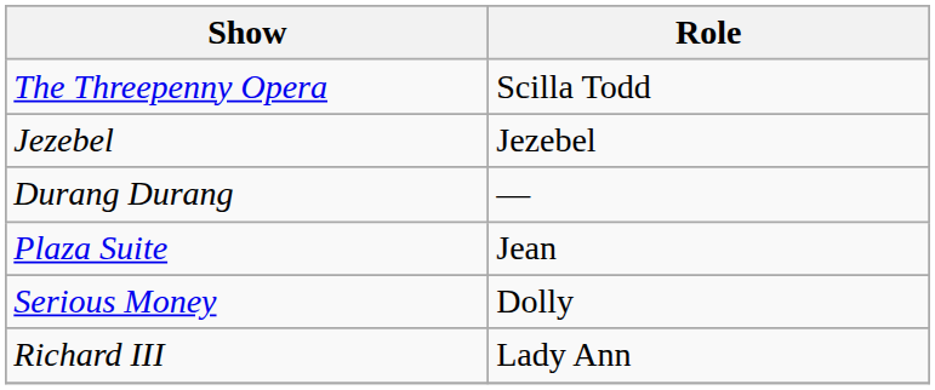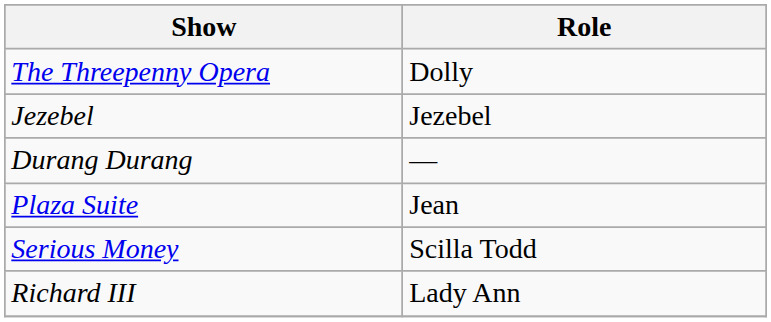The Threepenny Opera | Role: Scilla Todd -> Dolly
Serious Money | Role: Dolly -> Scilla Todd
